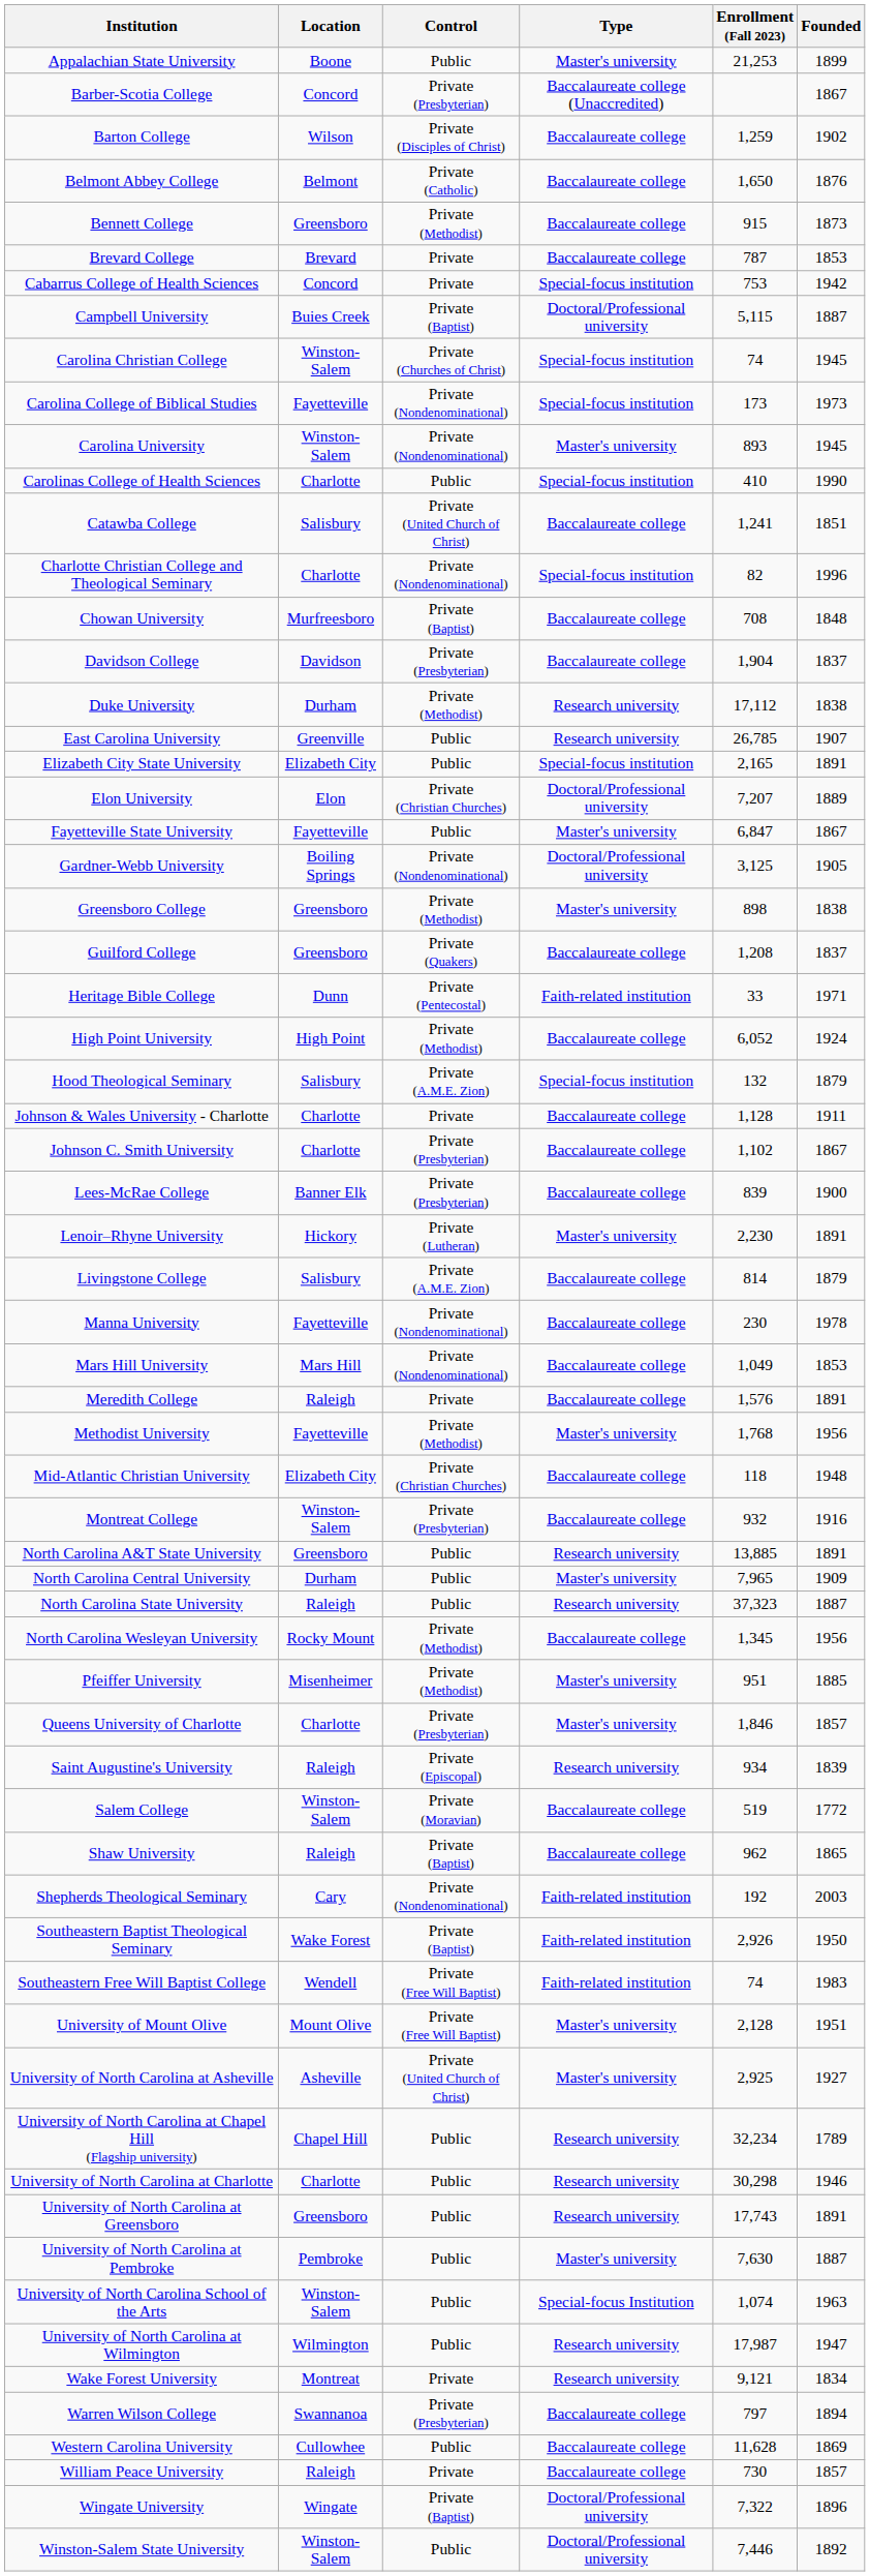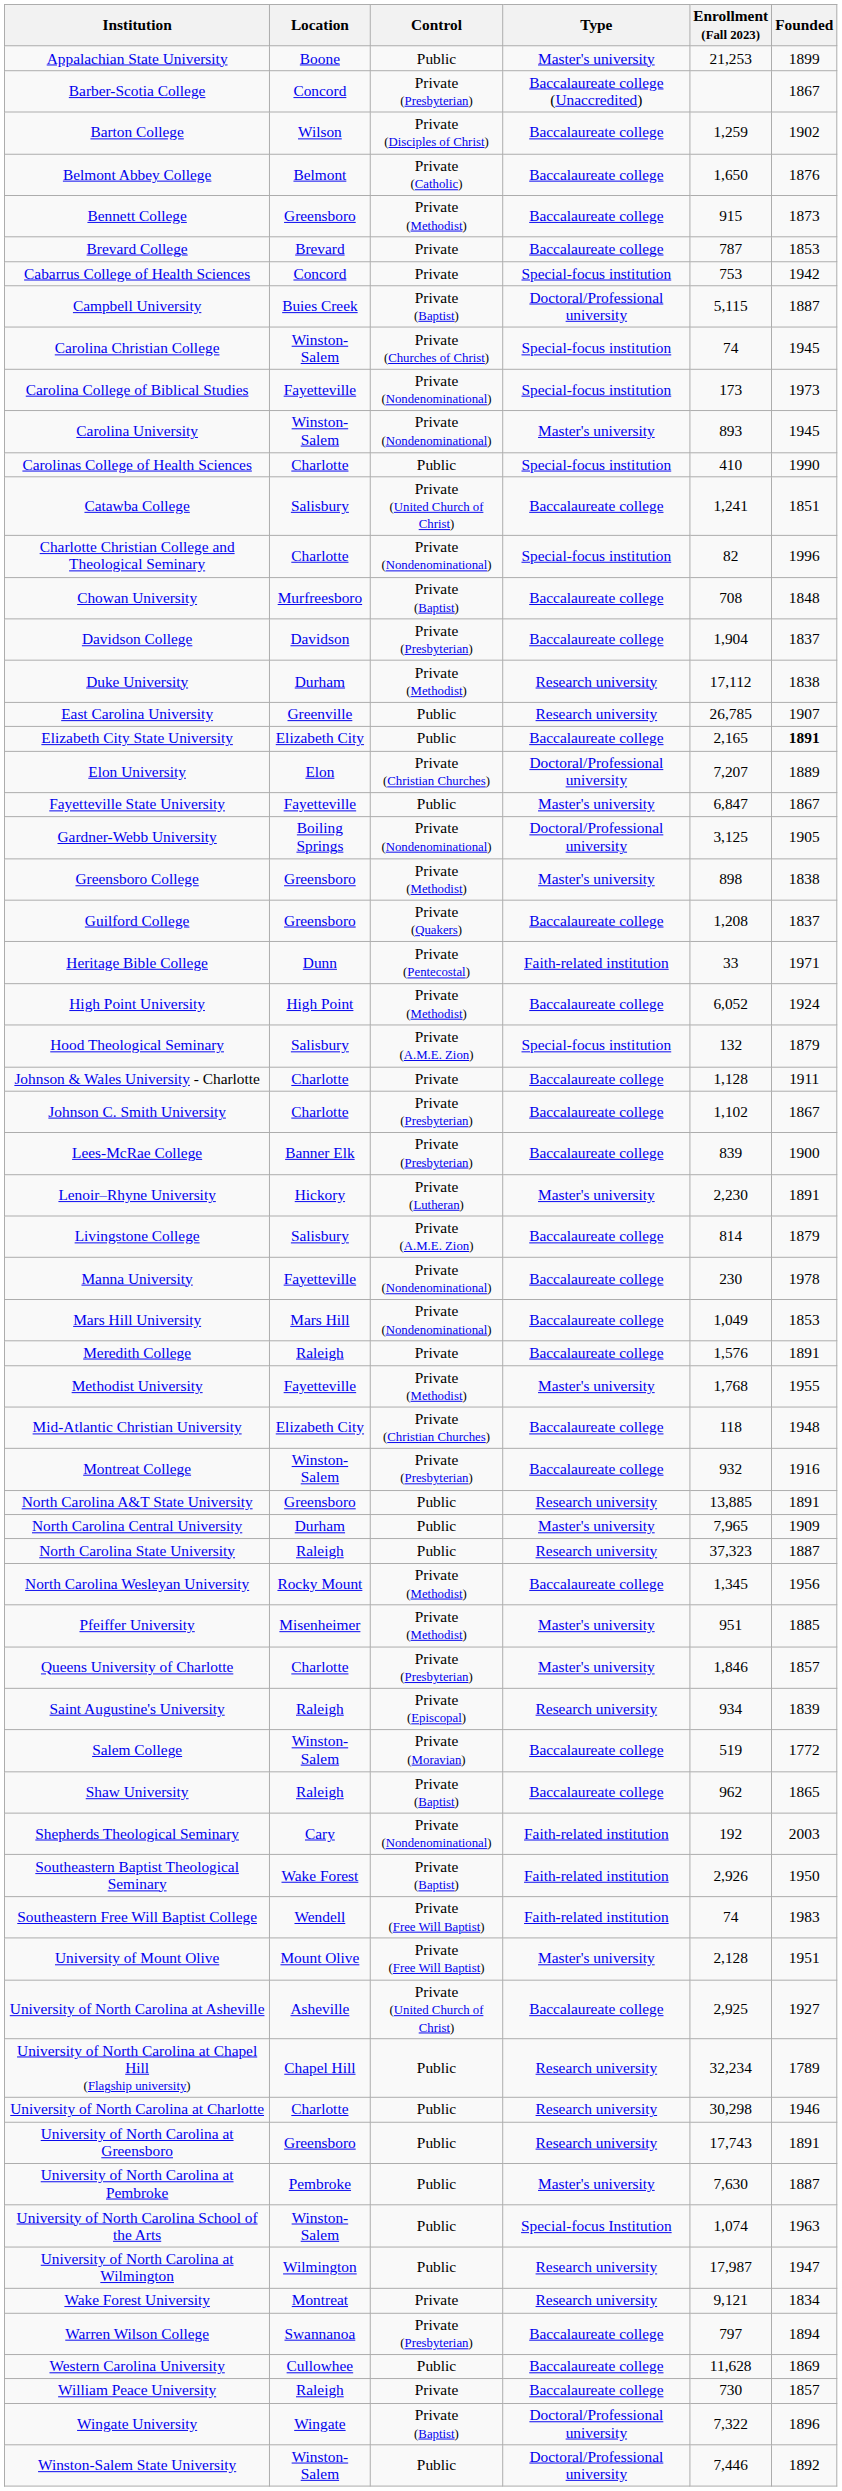Elizabeth City State University | Type: Special-focus institution -> Baccalaureate college
Elizabeth City State University | Founded: normal -> bold
Methodist University | Founded: 1956 -> 1955
University of North Carolina at Asheville | Type: Master's university -> Baccalaureate college
